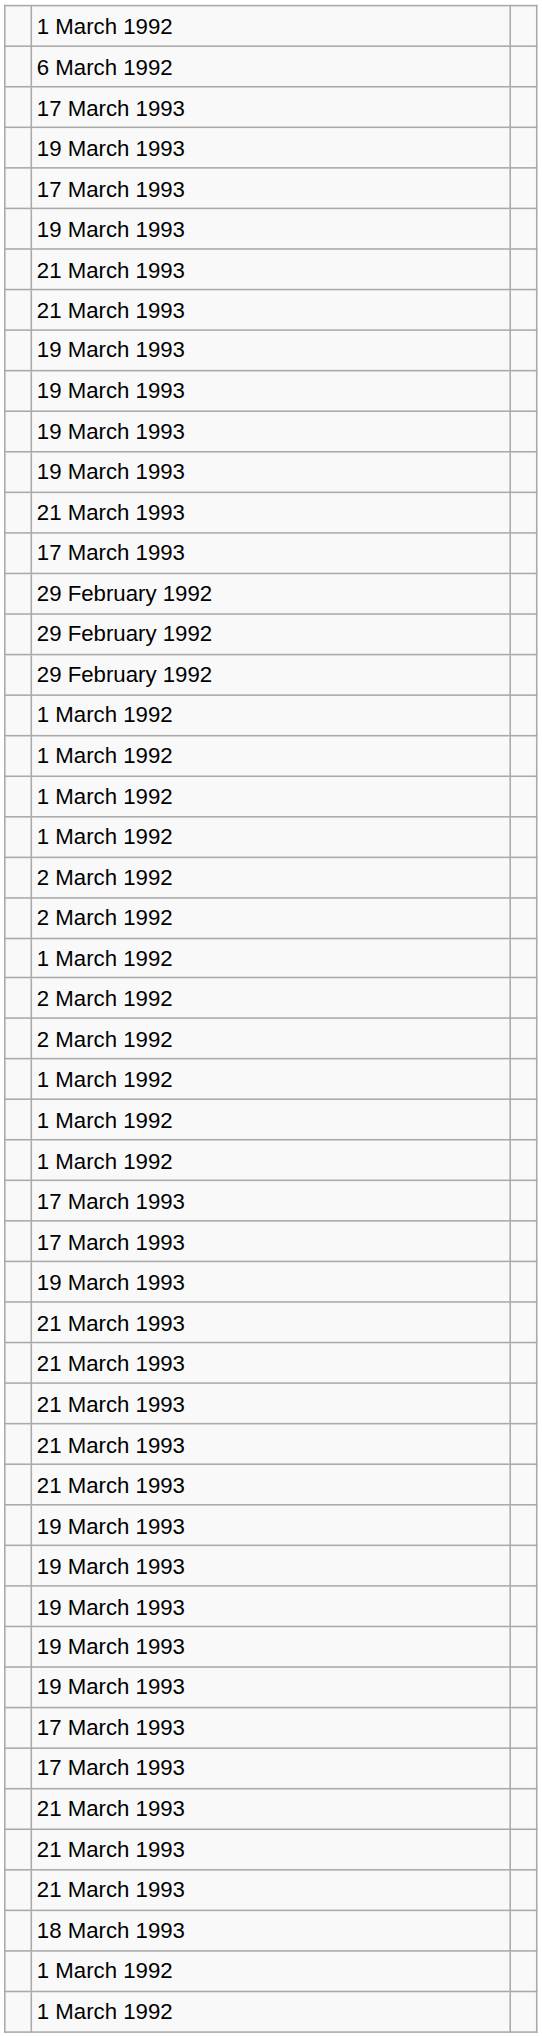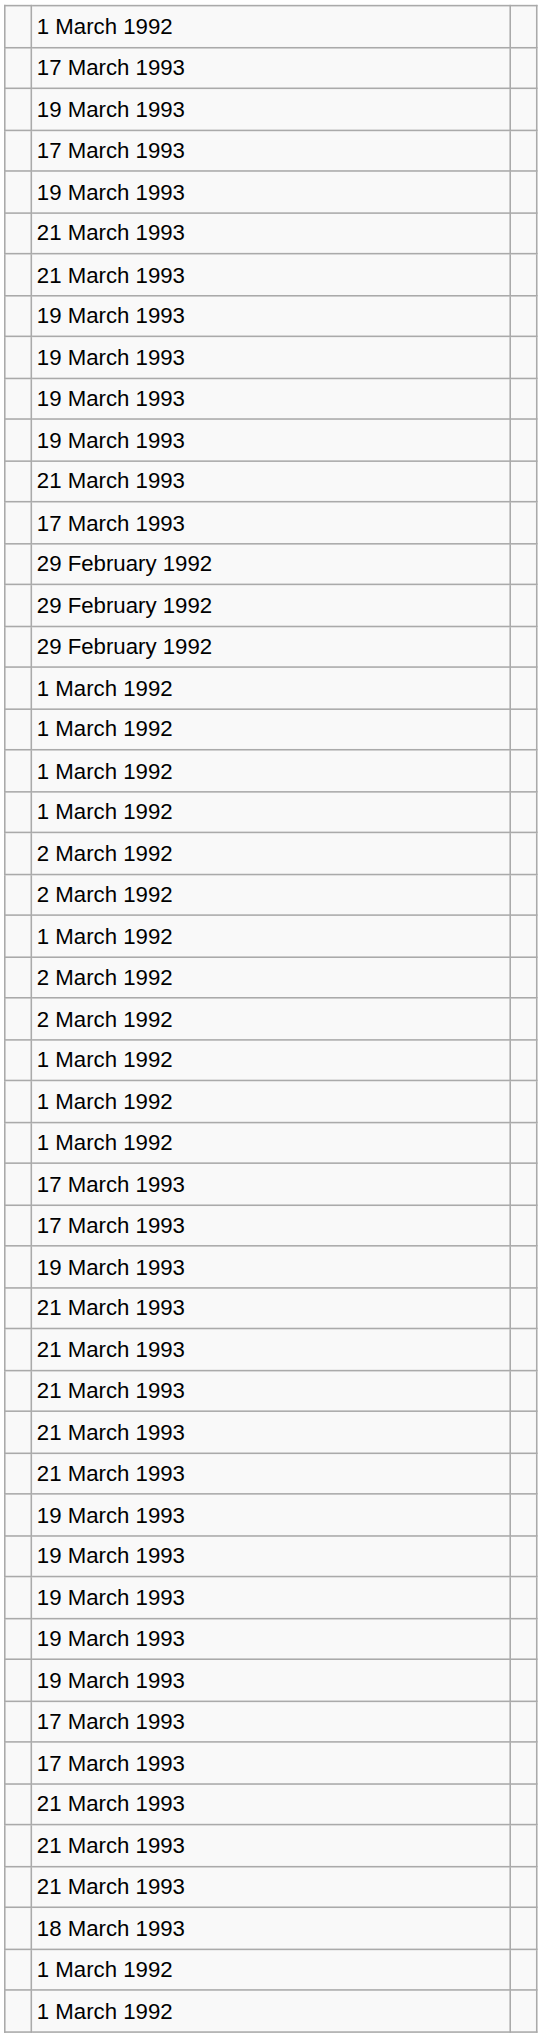- row: 6 March 1992
